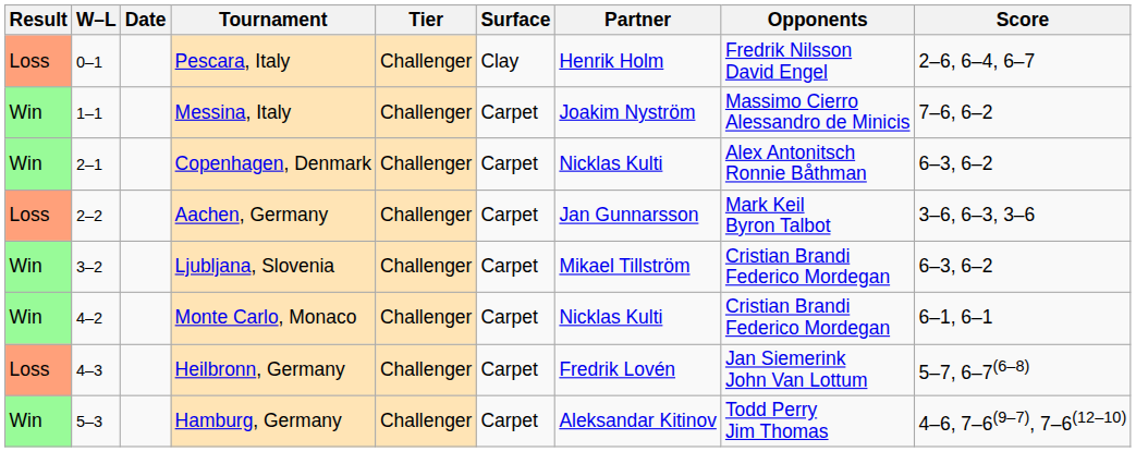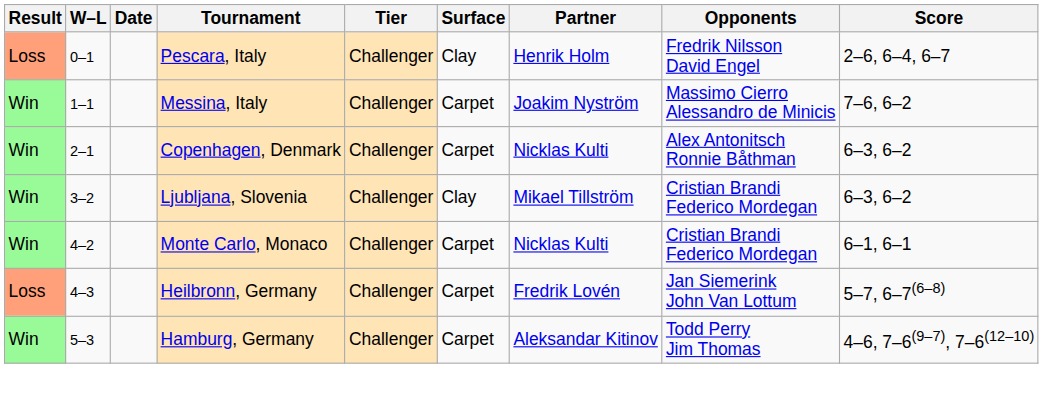- row: Loss | 2–2 | Aachen, Germany | Challenger | Carpet | Jan Gunnarsson | Mark Keil Byron Talbot | 3–6, 6–3, 3–6
Ljubljana, Slovenia | Surface: Carpet -> Clay
